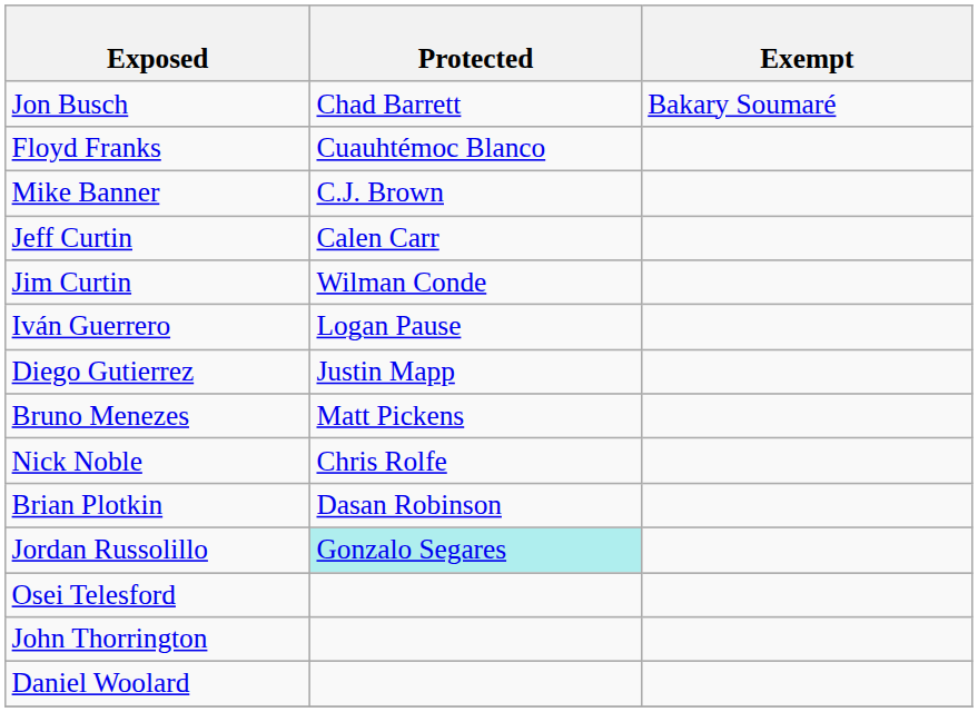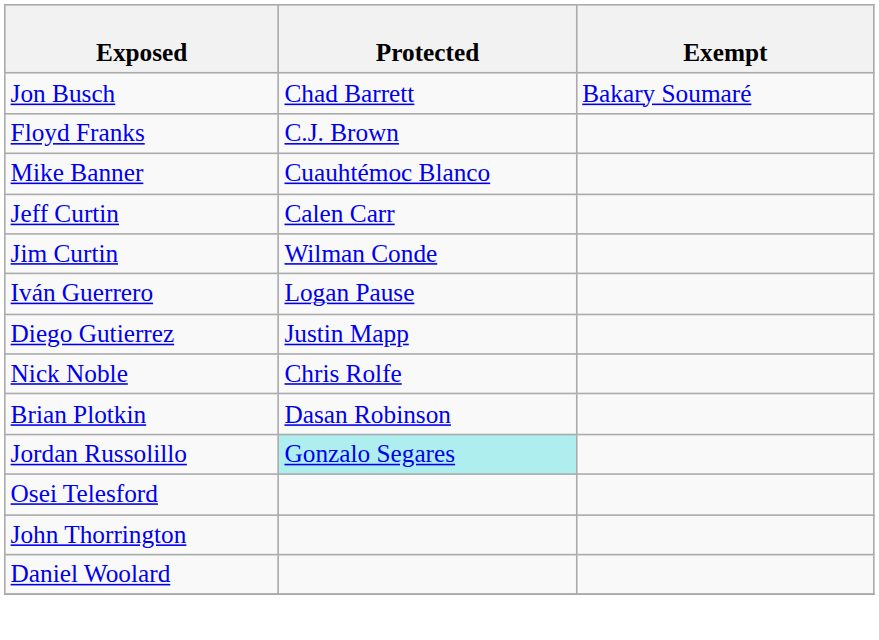Floyd Franks | Protected: Cuauhtémoc Blanco -> C.J. Brown
Mike Banner | Protected: C.J. Brown -> Cuauhtémoc Blanco
- row: Bruno Menezes | Matt Pickens
